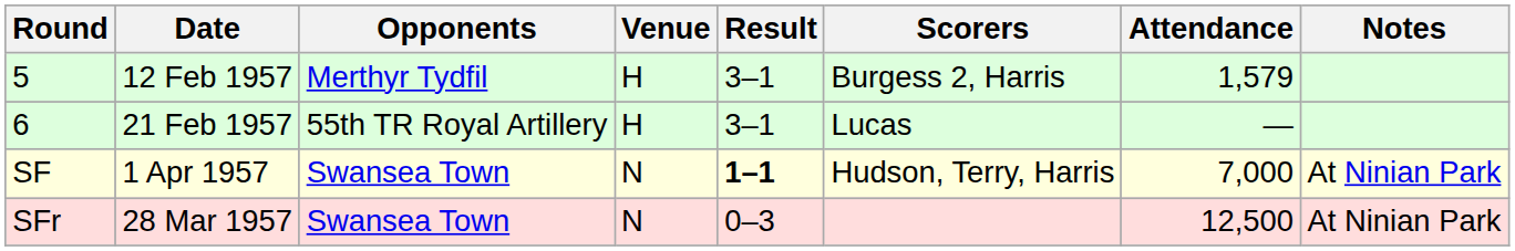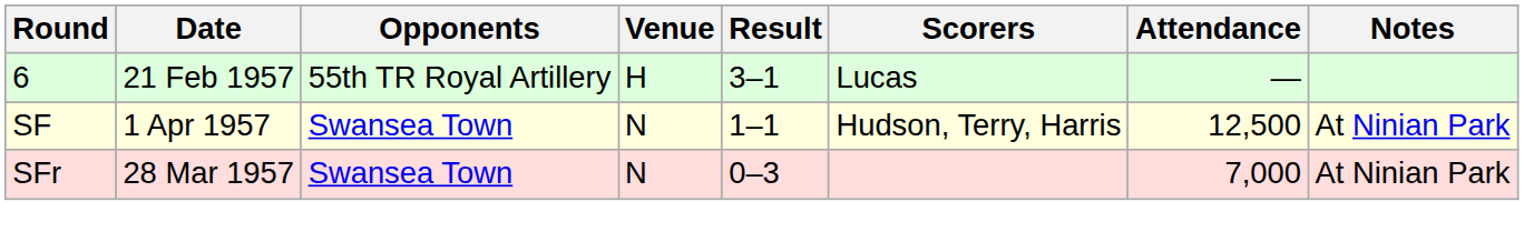- row: 5 | 12 Feb 1957 | Merthyr Tydfil | H | 3–1 | Burgess 2, Harris | 1,579
SF | Result: bold -> normal
SF | Attendance: 7,000 -> 12,500
SFr | Attendance: 12,500 -> 7,000
